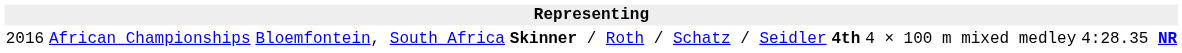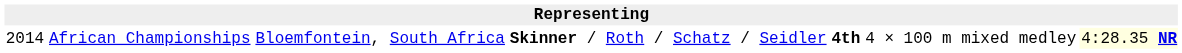African Championships | column 1: 2016 -> 2014
African Championships | column 7: no background -> lightyellow background
